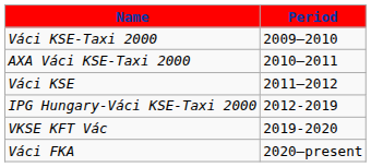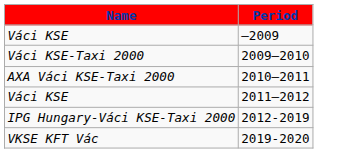+ row: Váci KSE | –2009
- row: Váci FKA | 2020–present
